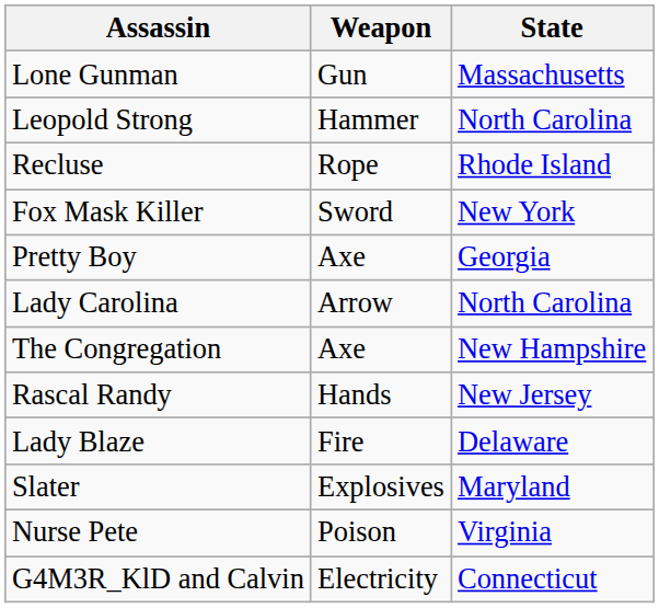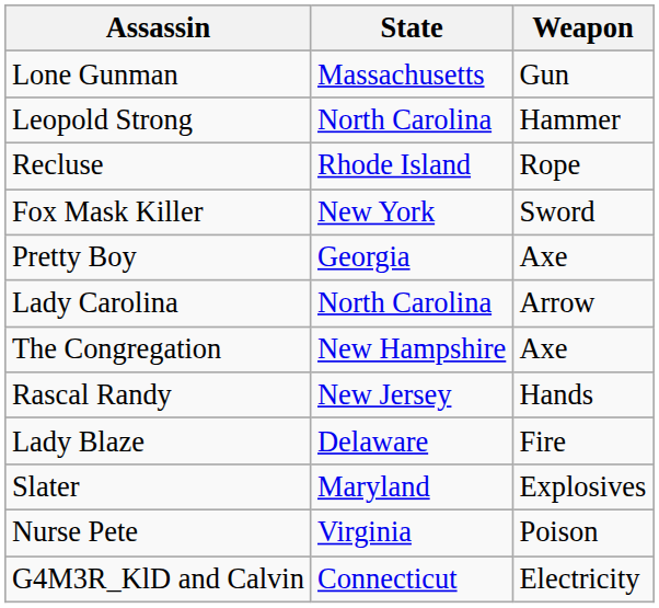columns swapped: State <-> Weapon
